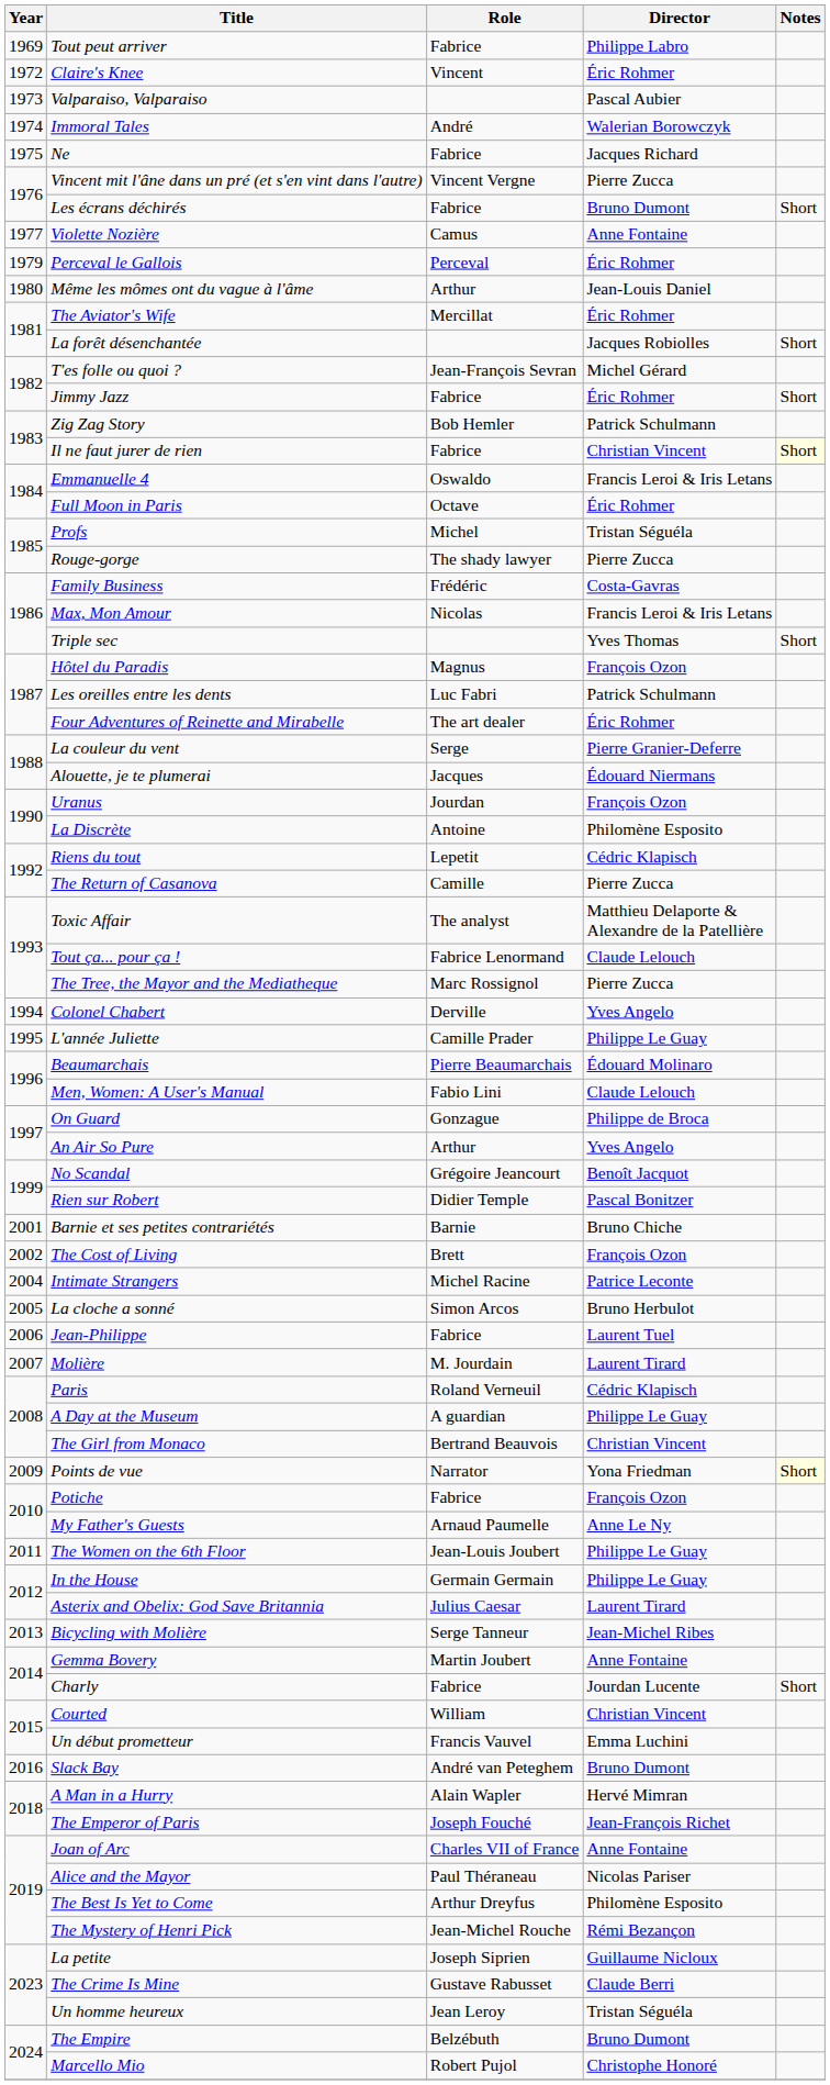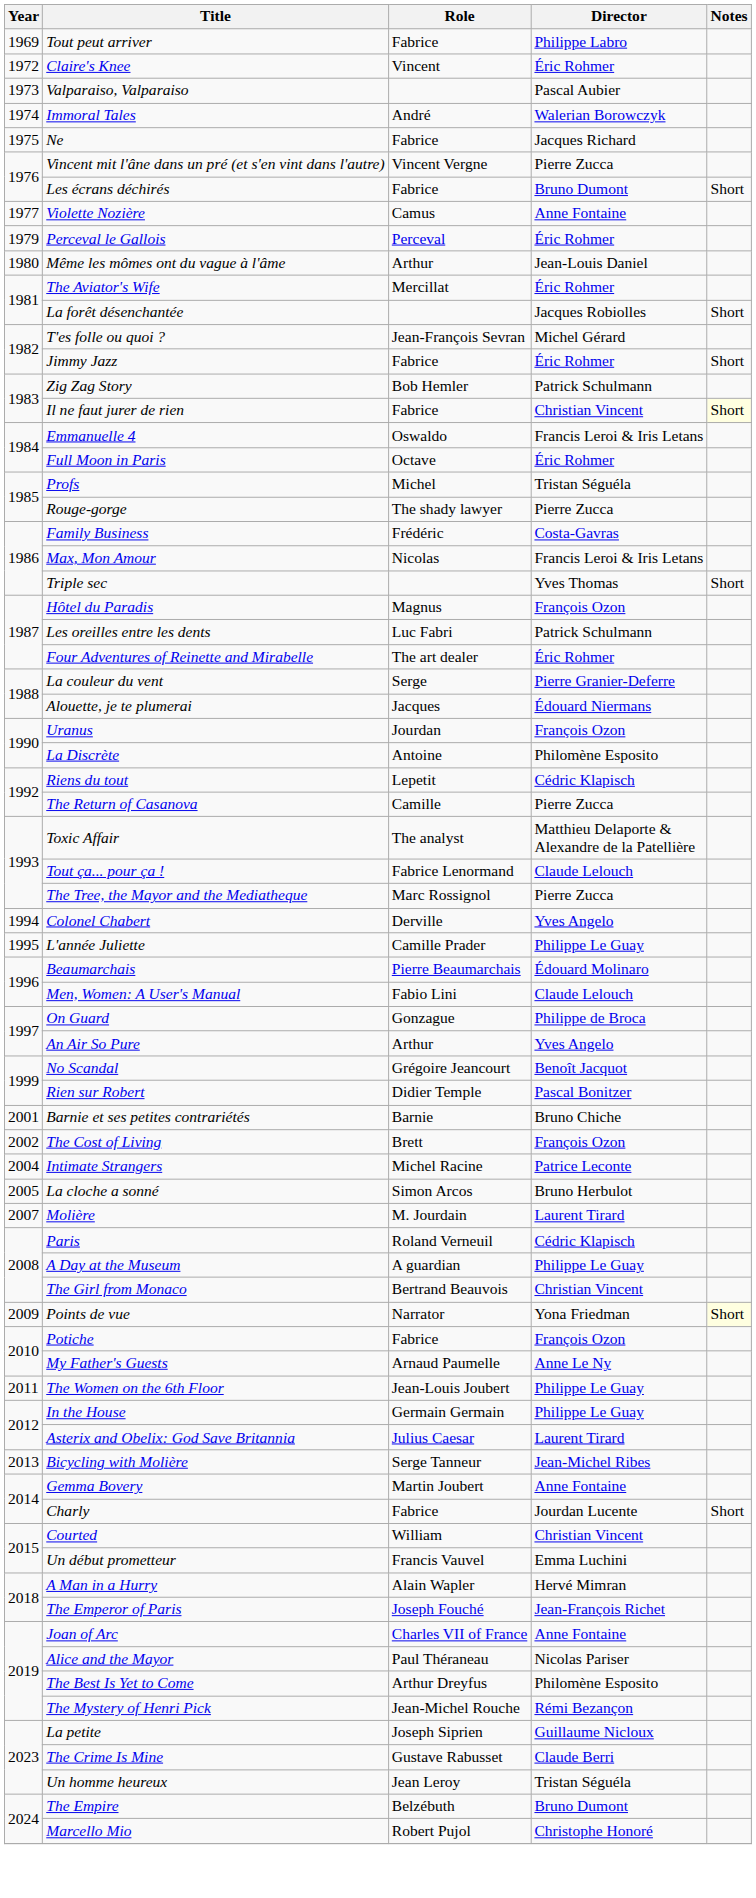- row: 2006 | Jean-Philippe | Fabrice | Laurent Tuel
- row: 2016 | Slack Bay | André van Peteghem | Bruno Dumont
